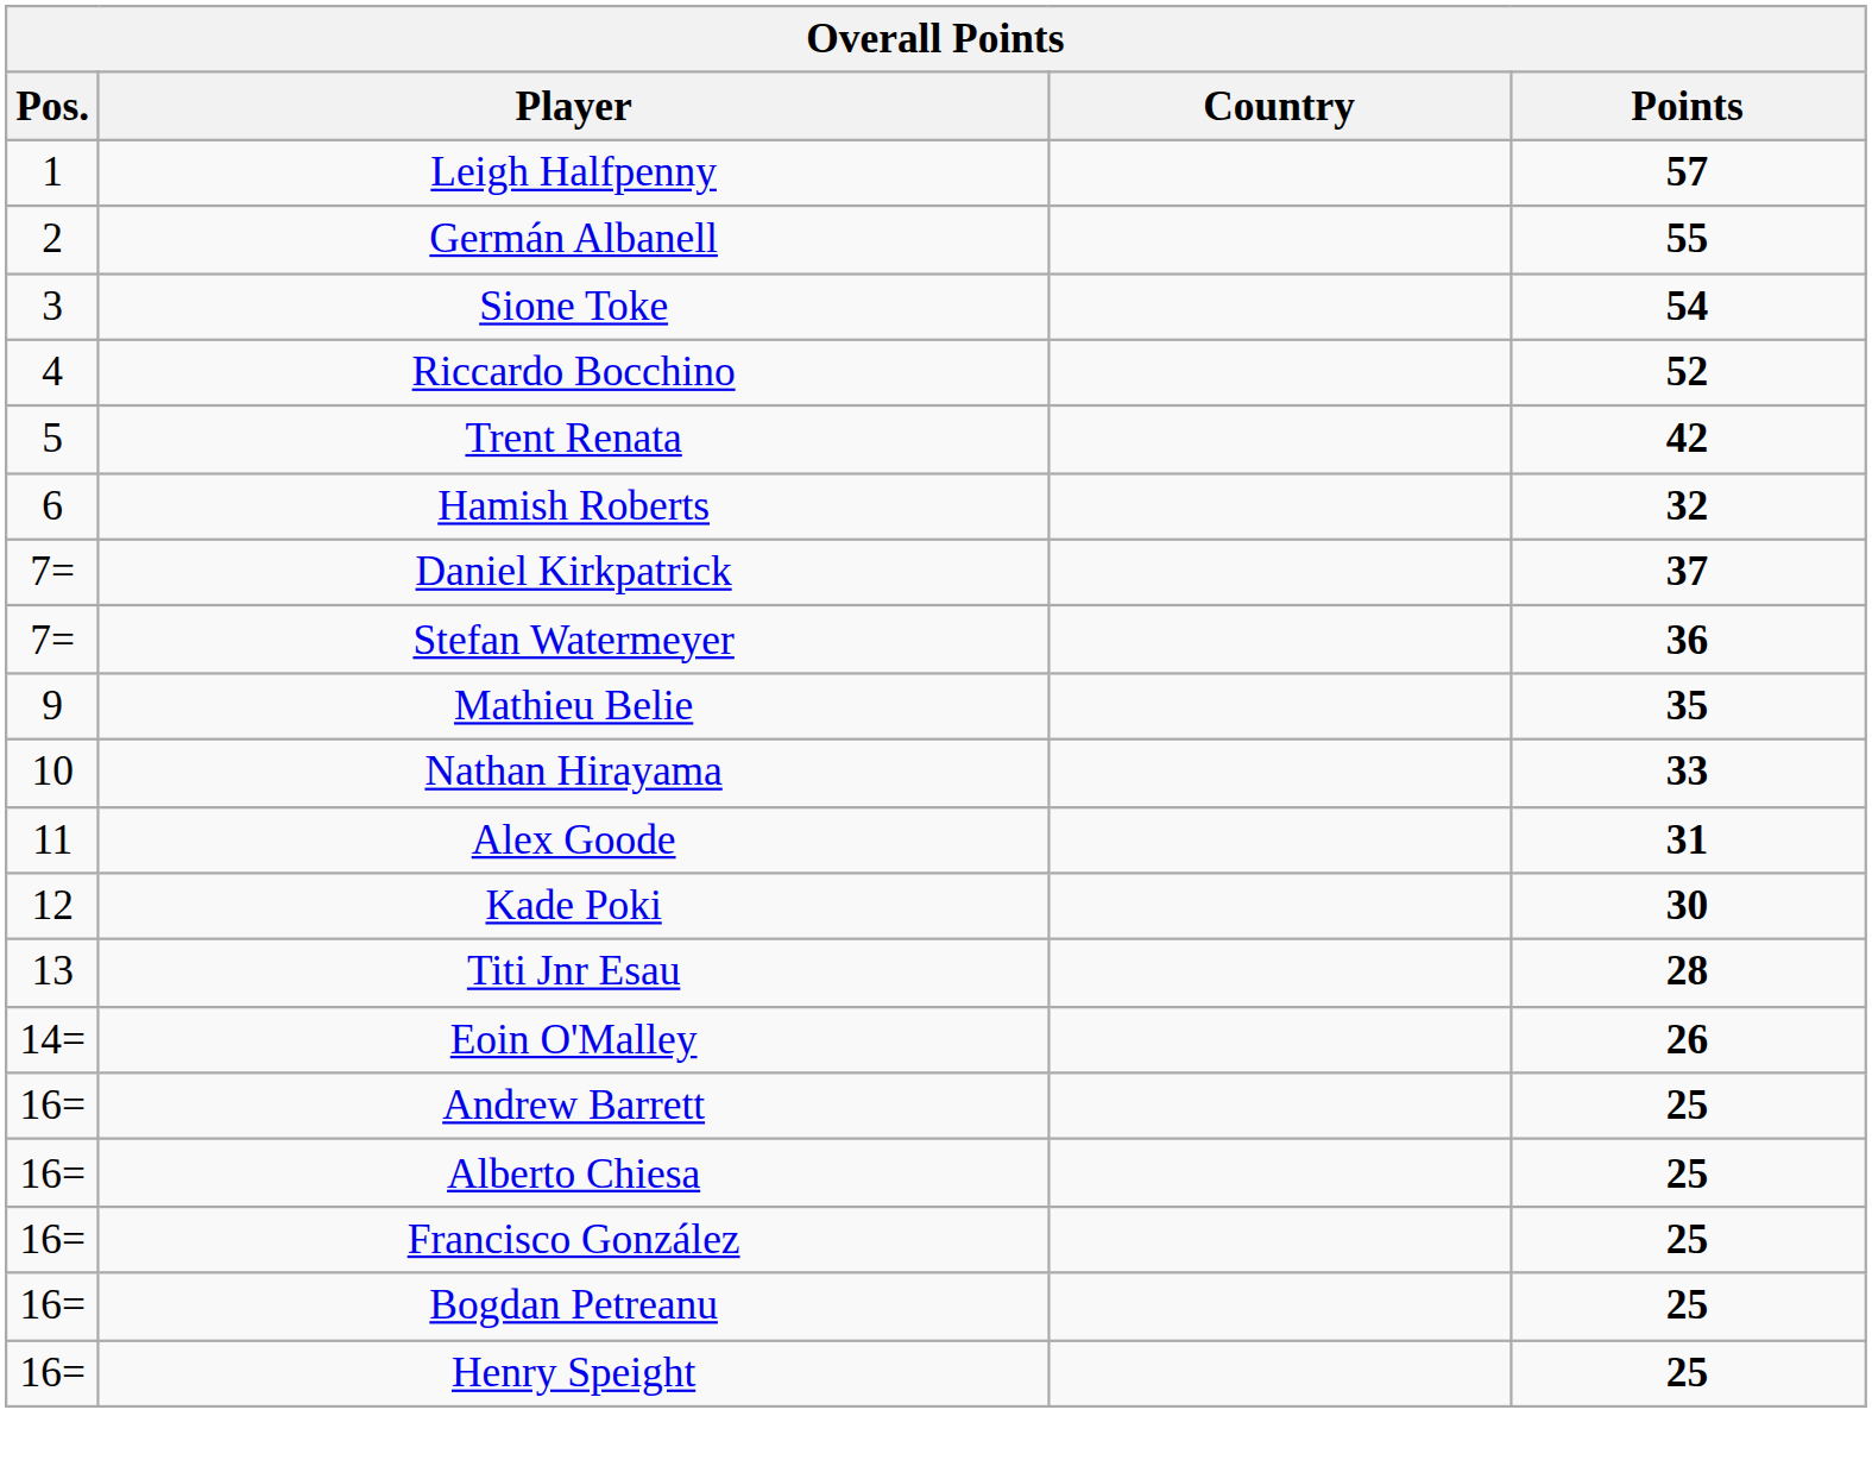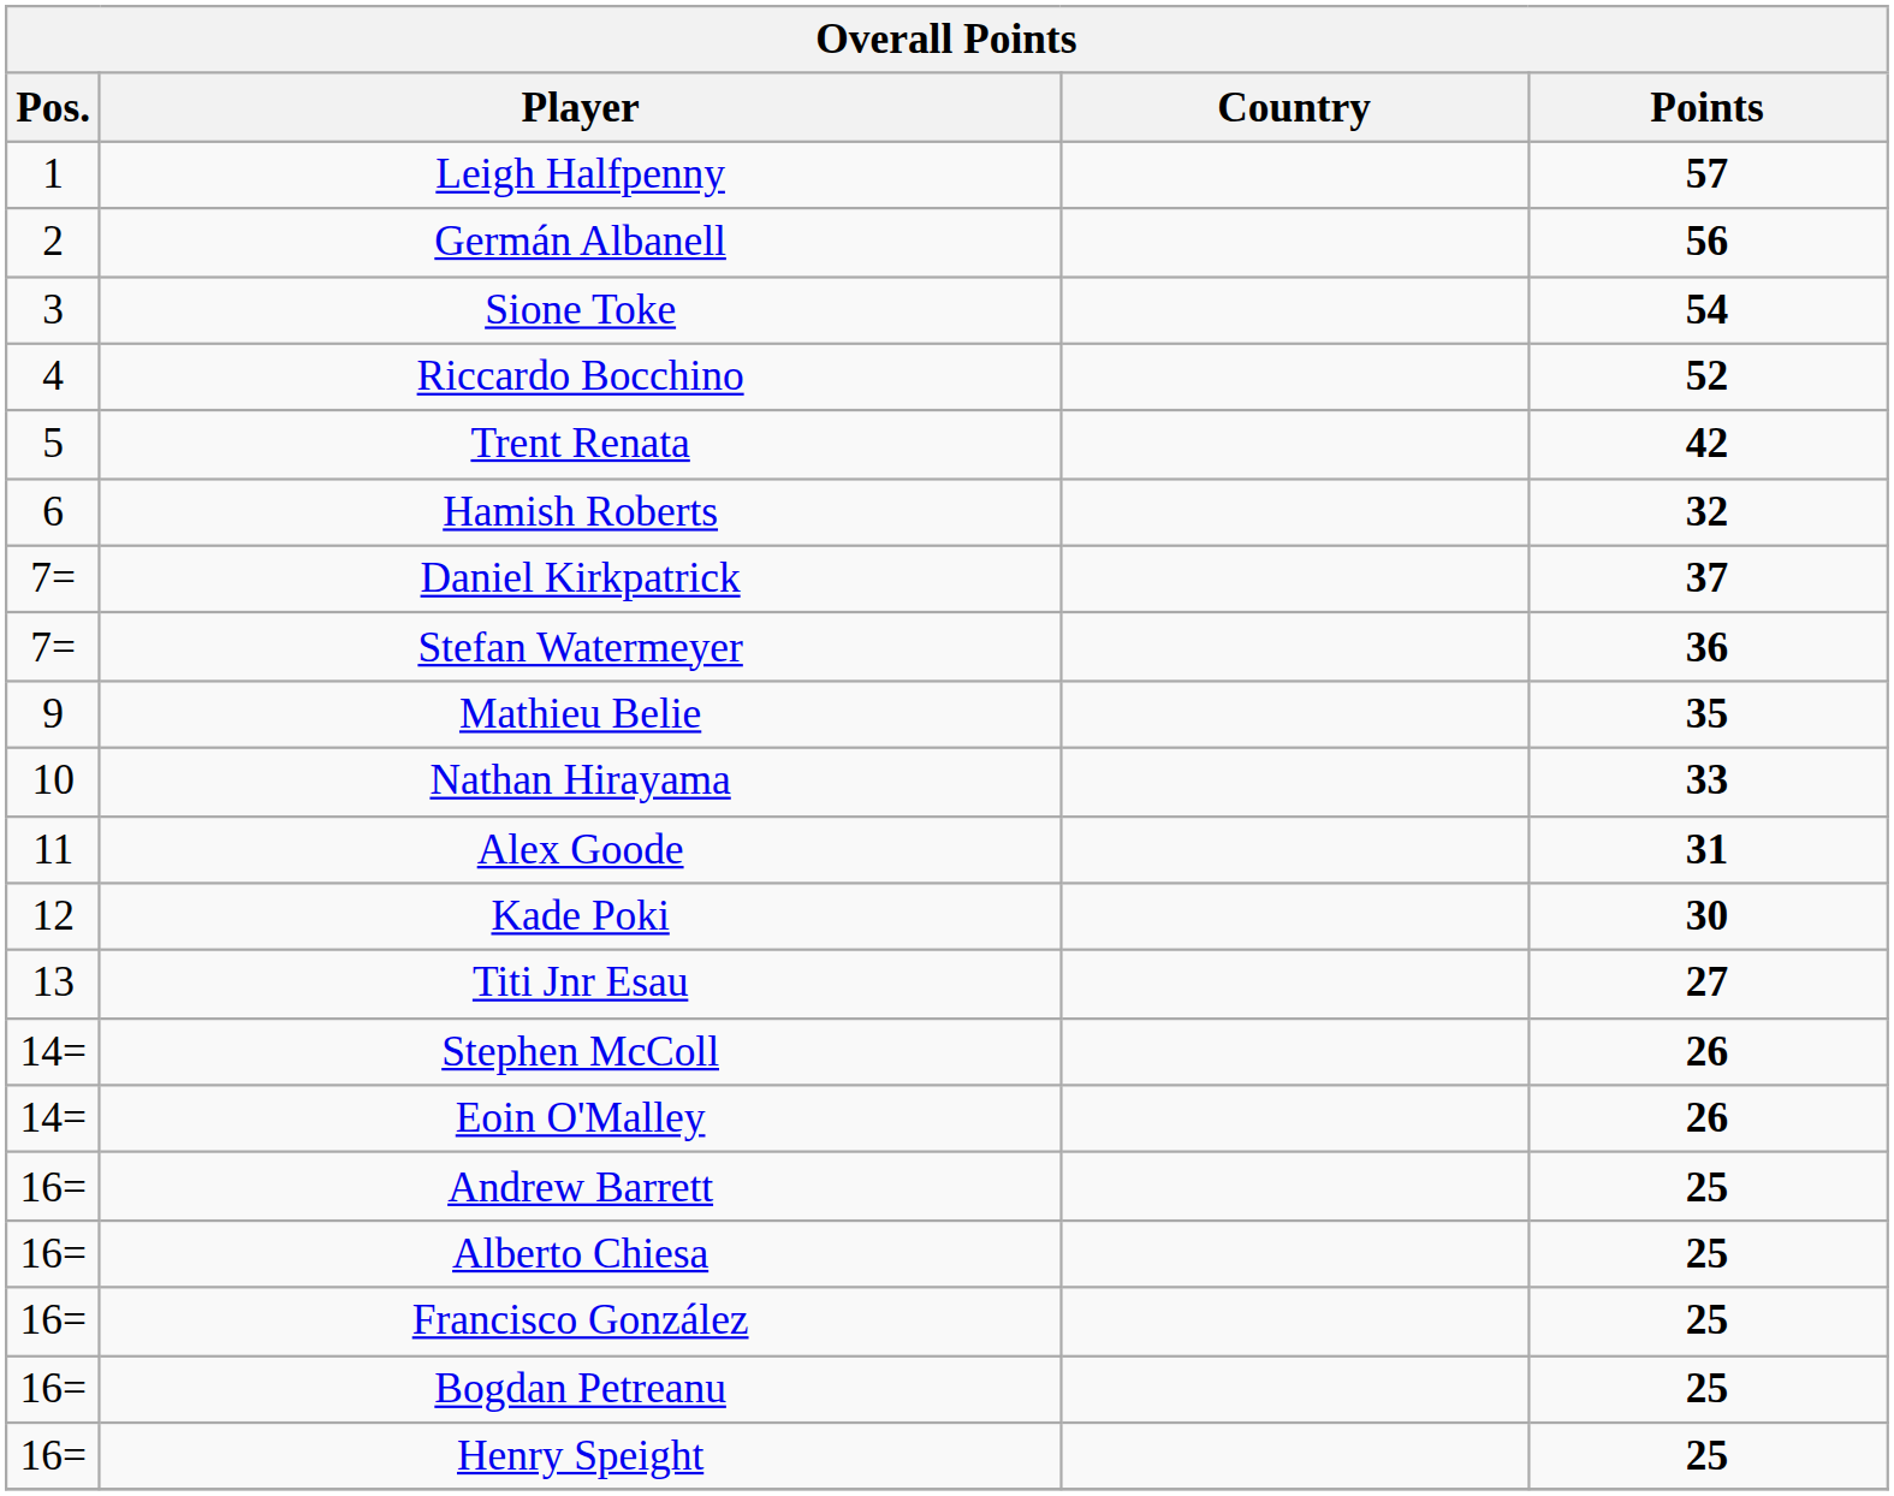Germán Albanell | Points: 55 -> 56
Titi Jnr Esau | Points: 28 -> 27
+ row: 14= | Stephen McColl | 26
